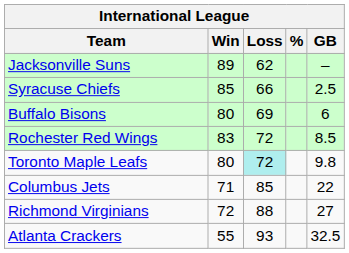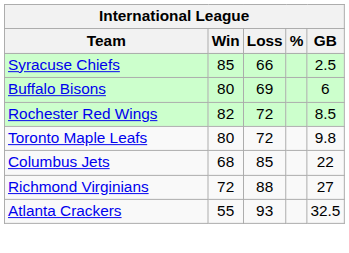- row: Jacksonville Suns | 89 | 62 | –
Rochester Red Wings | Win: 83 -> 82
Toronto Maple Leafs | Loss: paleturquoise background -> no background
Columbus Jets | Win: 71 -> 68
